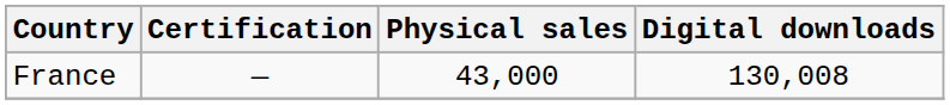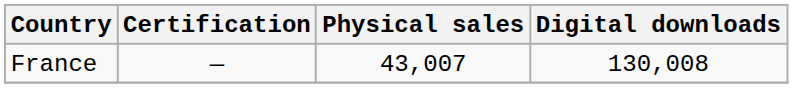France | Physical sales: 43,000 -> 43,007
